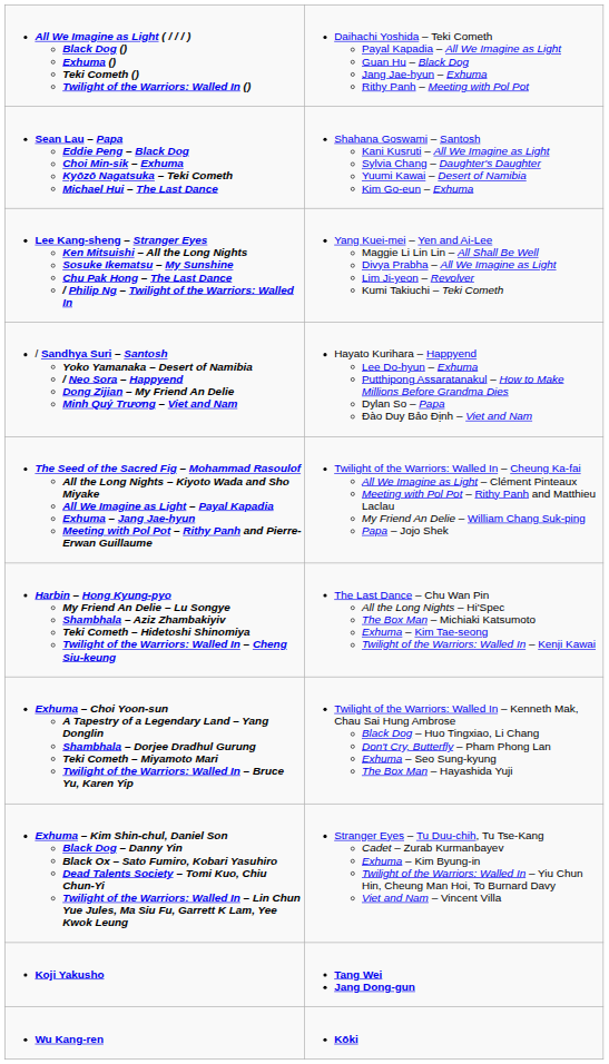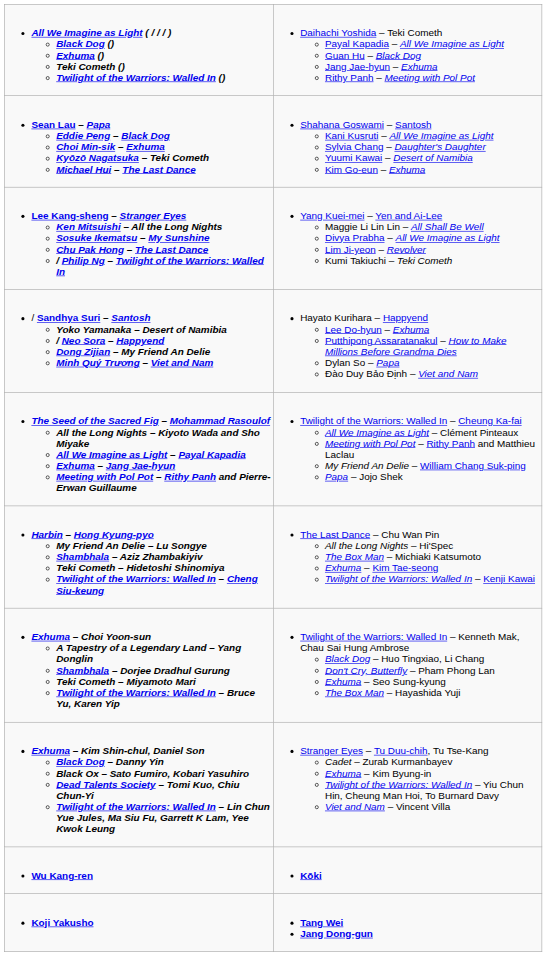rows swapped: Koji Yakusho <-> Wu Kang-ren
